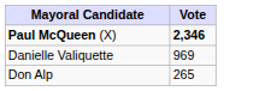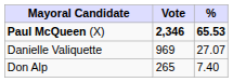+ column: % | 65.53 | 27.07 | 7.40
